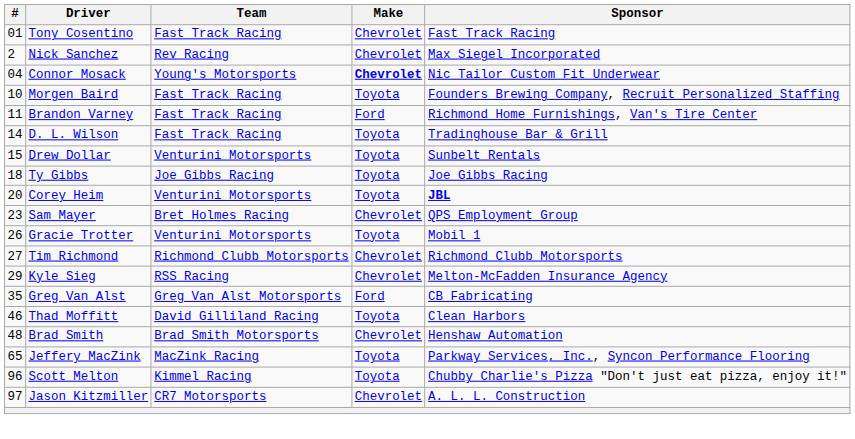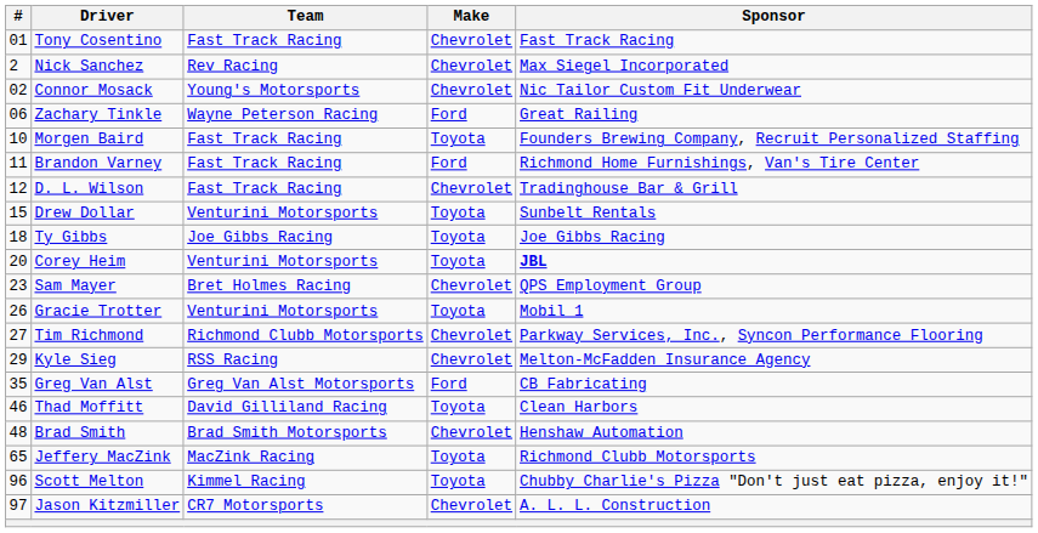Connor Mosack | #: 04 -> 02
Connor Mosack | Make: bold -> normal
+ row: 06 | Zachary Tinkle | Wayne Peterson Racing | Ford | Great Railing
D. L. Wilson | #: 14 -> 12
D. L. Wilson | Make: Toyota -> Chevrolet
Tim Richmond | Sponsor: Richmond Clubb Motorsports -> Parkway Services, Inc., Syncon Performance Flooring
Jeffery MacZink | Sponsor: Parkway Services, Inc., Syncon Performance Flooring -> Richmond Clubb Motorsports
